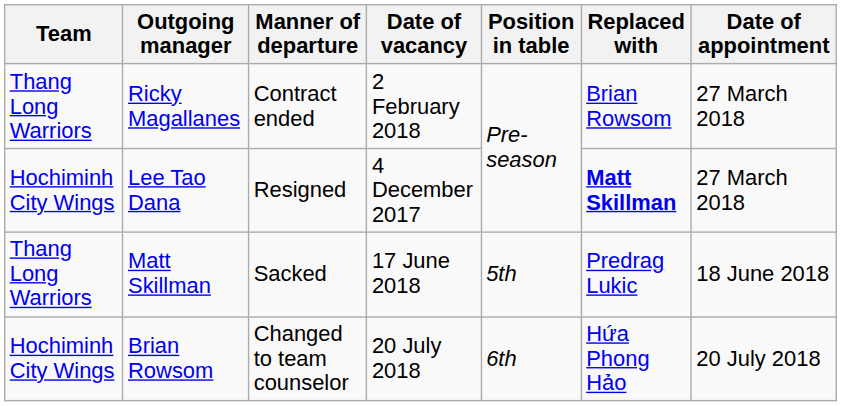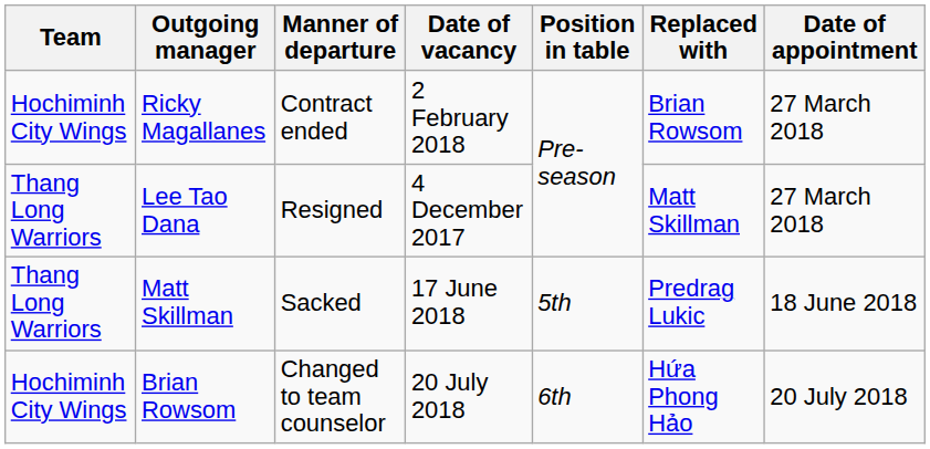Ricky Magallanes | Team: Thang Long Warriors -> Hochiminh City Wings
Lee Tao Dana | Team: Hochiminh City Wings -> Thang Long Warriors
Lee Tao Dana | Replaced with: bold -> normal
